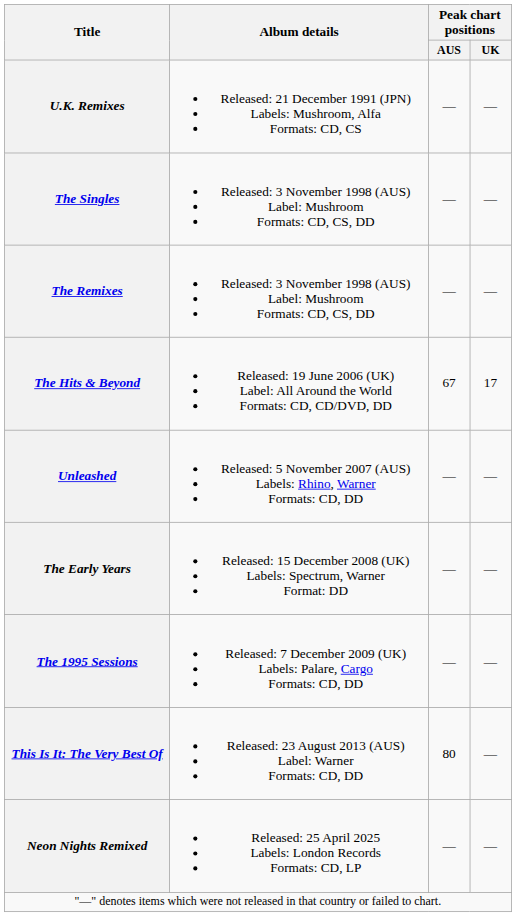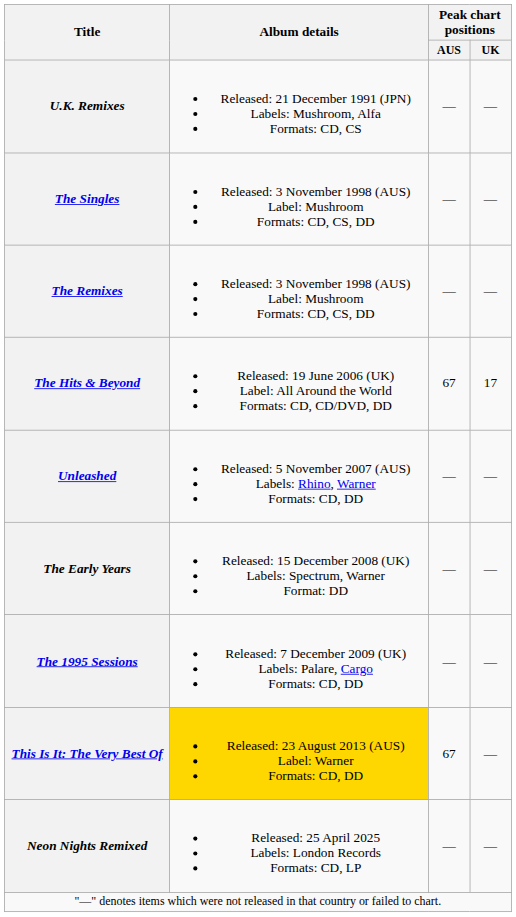This Is It: The Very Best Of | Album details: no background -> gold background
This Is It: The Very Best Of | Peak chart positions / AUS: 80 -> 67
